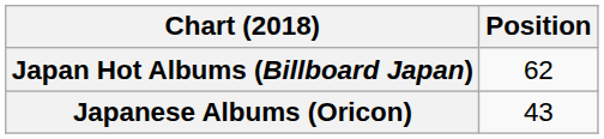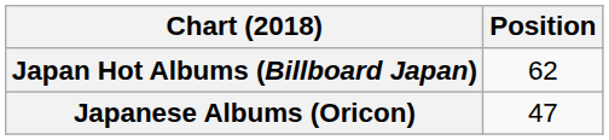Japanese Albums (Oricon) | Position: 43 -> 47
